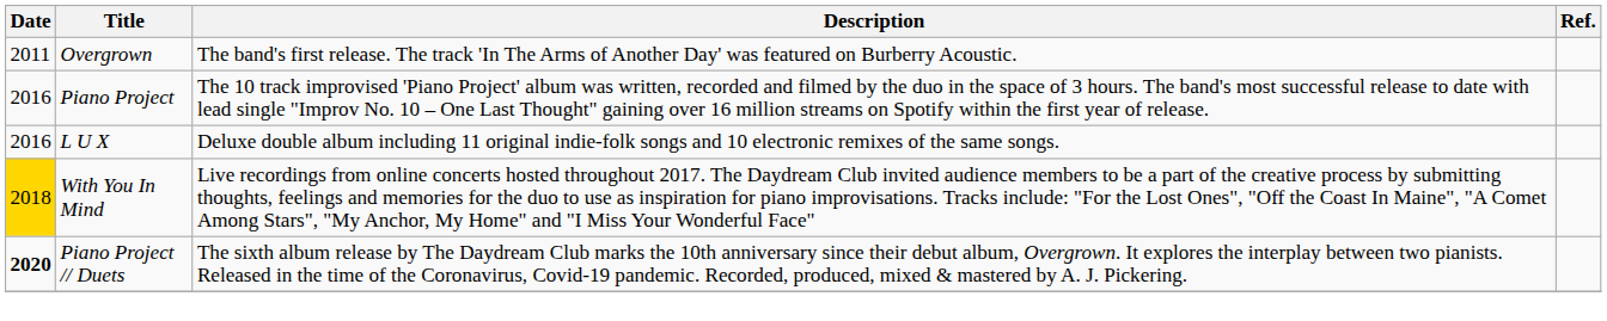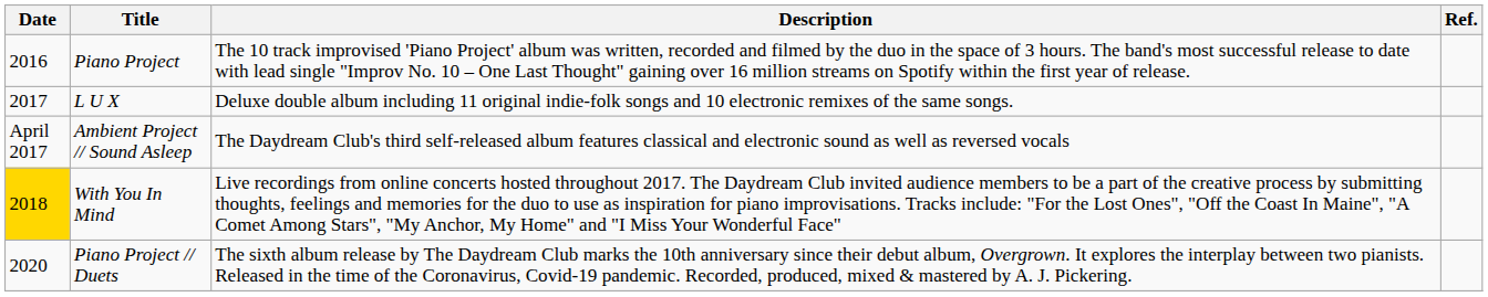- row: 2011 | Overgrown | The band's first release. The track 'In The Arms of Another Day' was featured on Burberry Acoustic.
L U X | Date: 2016 -> 2017
+ row: April 2017 | Ambient Project // Sound Asleep | The Daydream Club's third self-released album features classical and electronic sound as well as reversed vocals
Piano Project // Duets | Date: bold -> normal
